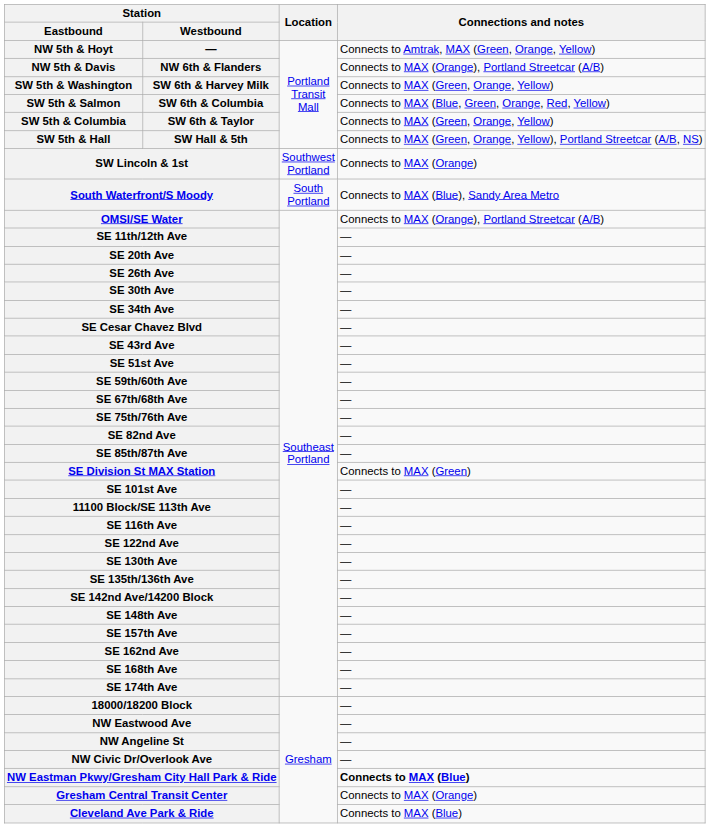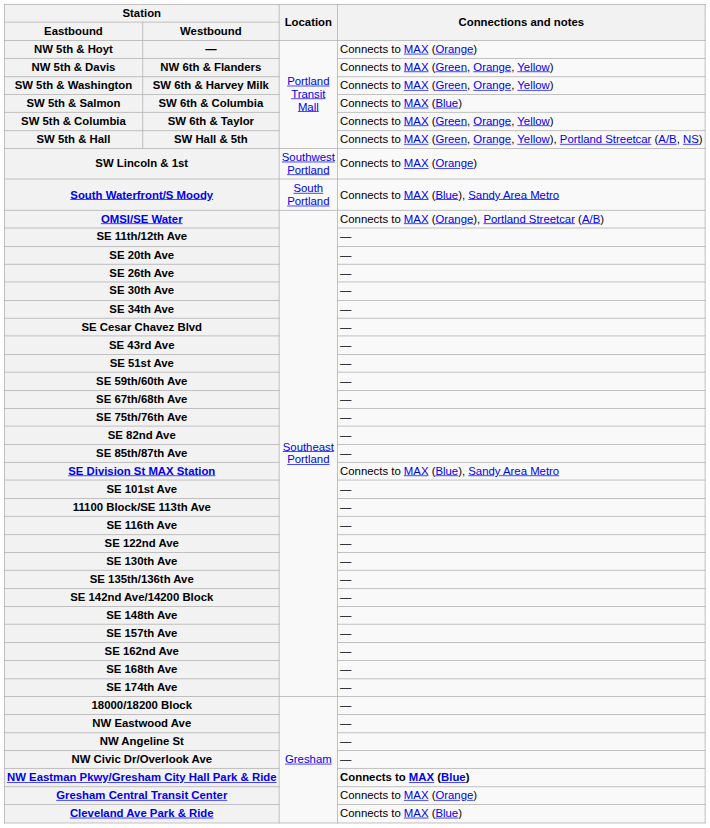NW 5th & Hoyt | Connections and notes: Connects to Amtrak, MAX (Green, Orange, Yellow) -> Connects to MAX (Orange)
NW 5th & Davis | Connections and notes: Connects to MAX (Orange), Portland Streetcar (A/B) -> Connects to MAX (Green, Orange, Yellow)
SW 5th & Salmon | Connections and notes: Connects to MAX (Blue, Green, Orange, Red, Yellow) -> Connects to MAX (Blue)
SE Division St MAX Station | Connections and notes: Connects to MAX (Green) -> Connects to MAX (Blue), Sandy Area Metro
